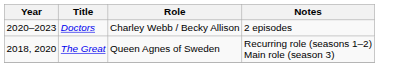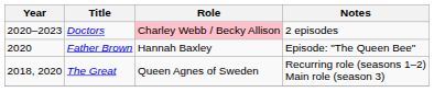Doctors | Role: no background -> pink background
+ row: 2020 | Father Brown | Hannah Baxley | Episode: "The Queen Bee"
